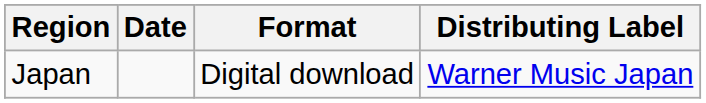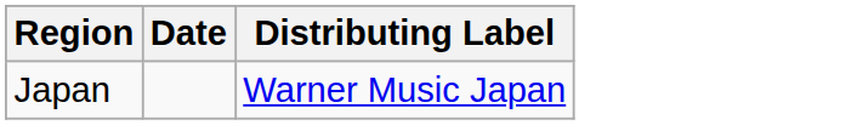- column: Format | Digital download
